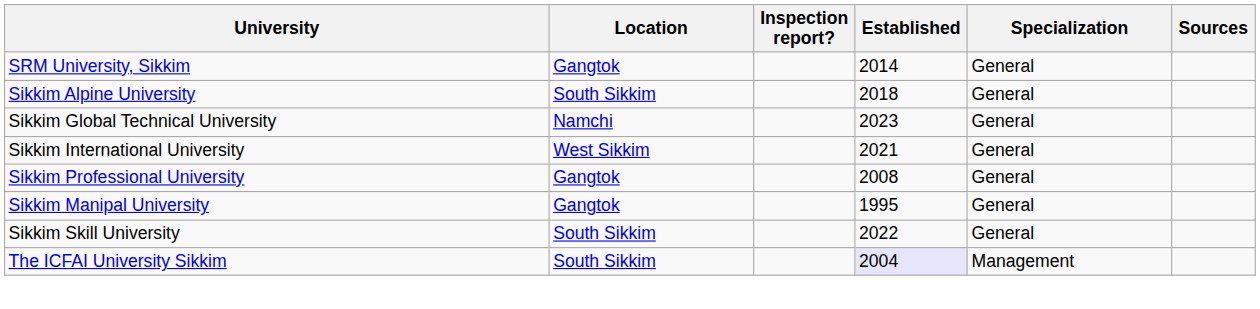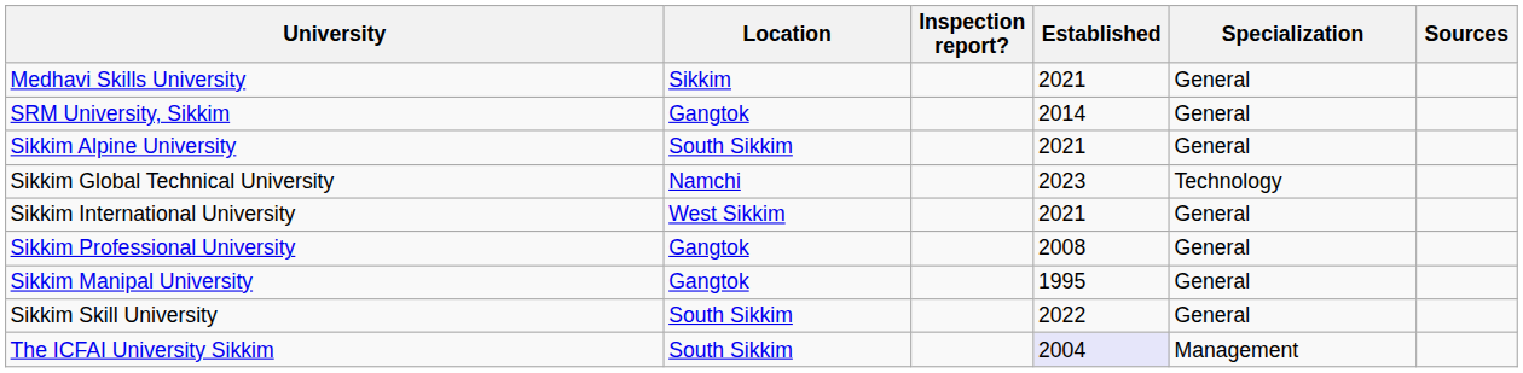+ row: Medhavi Skills University | Sikkim | 2021 | General
Sikkim Alpine University | Established: 2018 -> 2021
Sikkim Global Technical University | Specialization: General -> Technology
